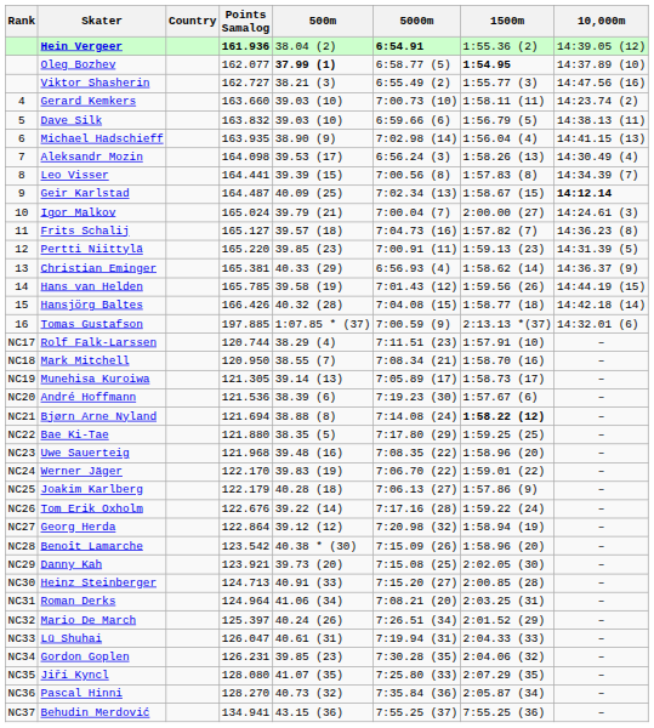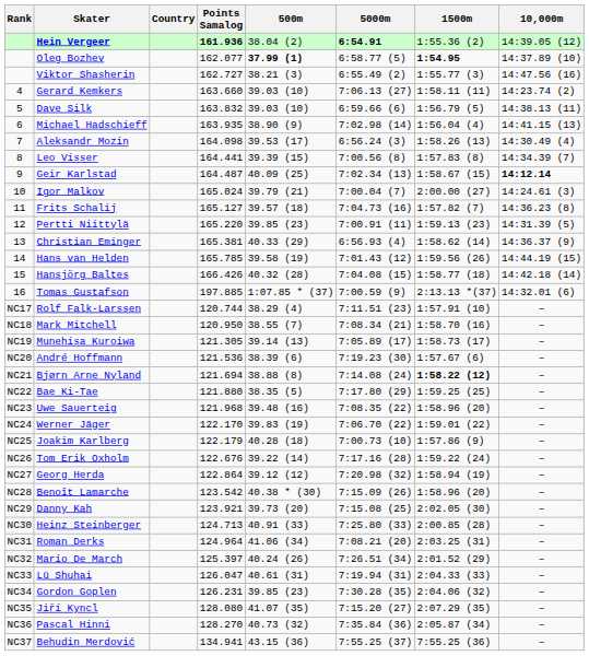Gerard Kemkers | 5000m: 7:00.73 (10) -> 7:06.13 (27)
Joakim Karlberg | 5000m: 7:06.13 (27) -> 7:00.73 (10)
Heinz Steinberger | 5000m: 7:15.20 (27) -> 7:25.80 (33)
Jiří Kyncl | 5000m: 7:25.80 (33) -> 7:15.20 (27)
